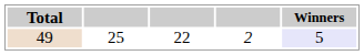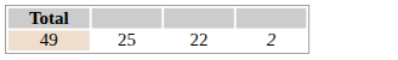- column: Winners | 5
